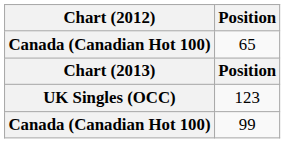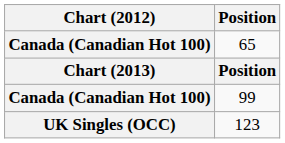rows swapped: 99 <-> 123
